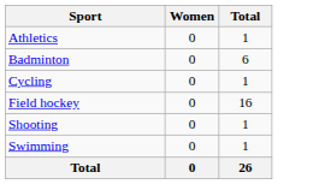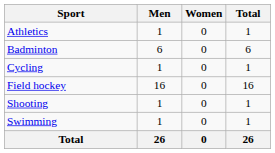+ column: Men | 1 | 6 | 1 | 16 | 1 | 1 | 26
